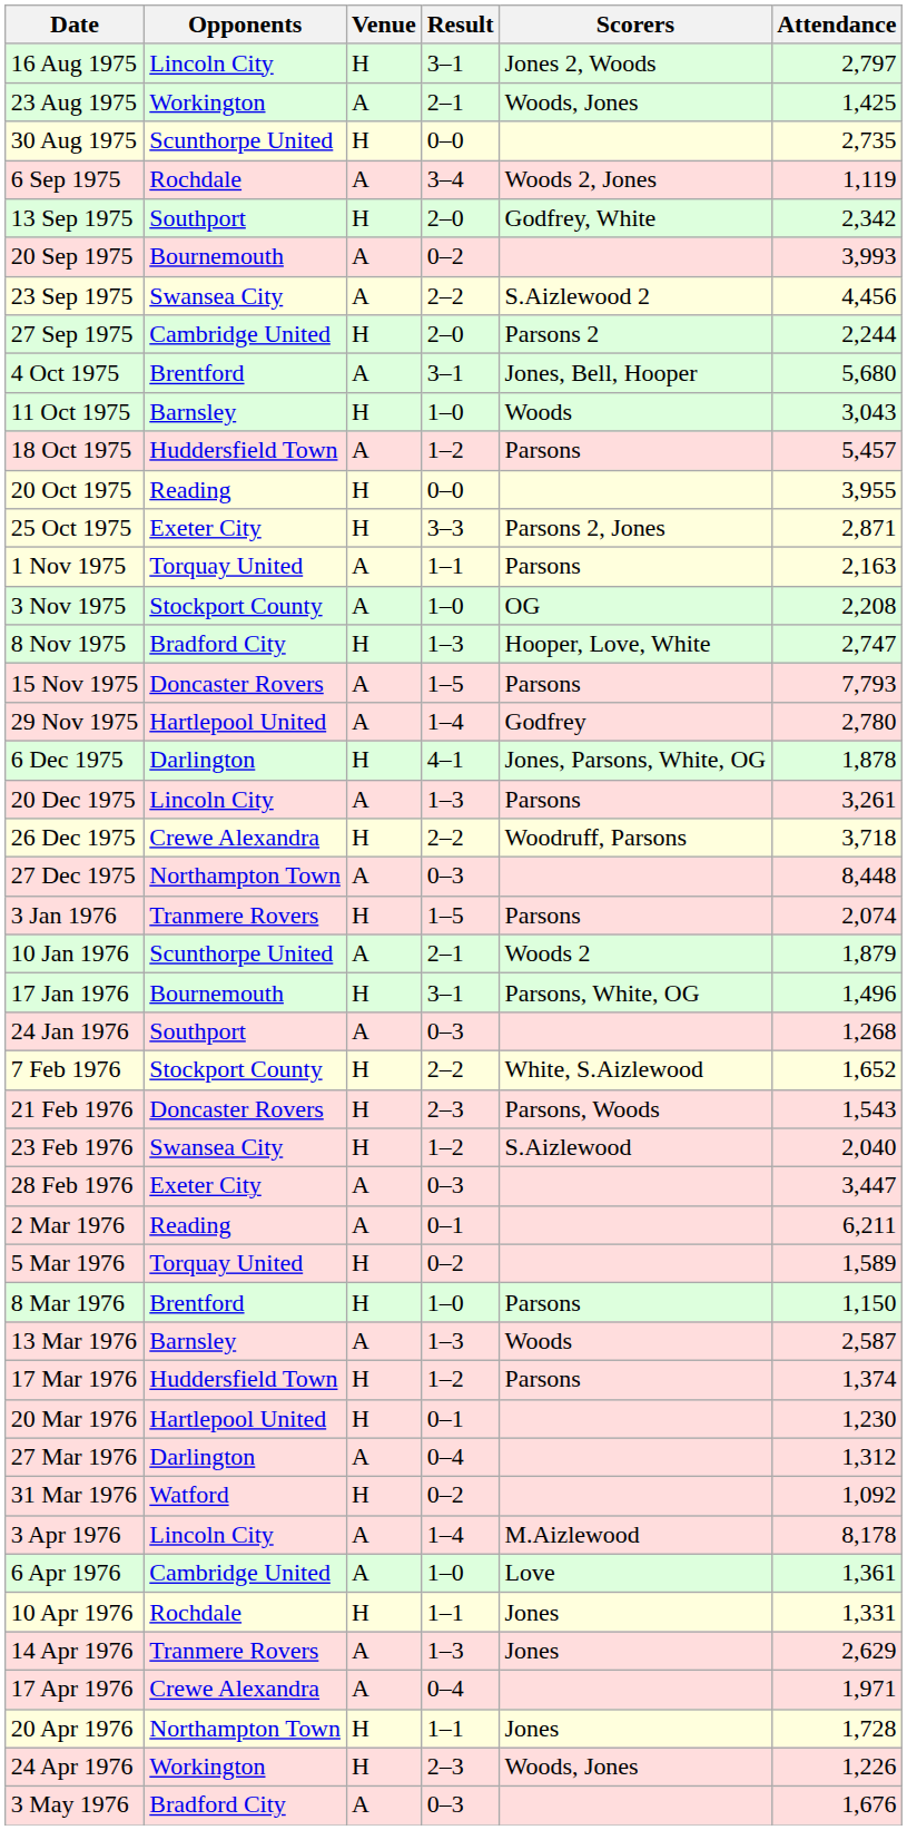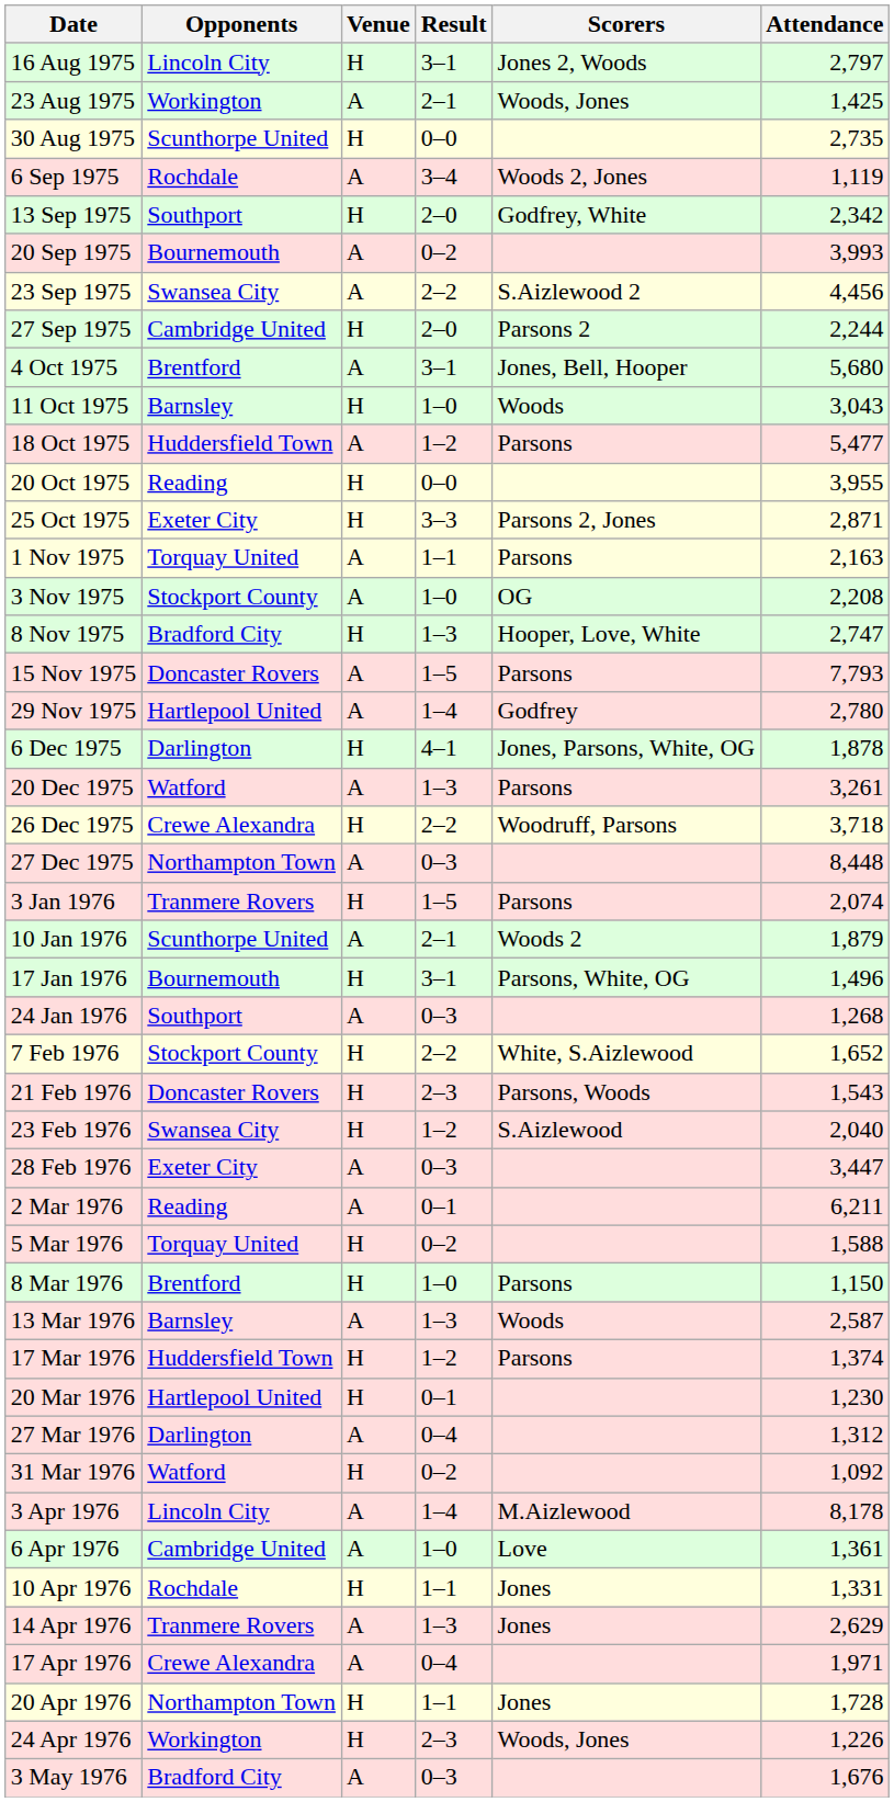18 Oct 1975 | Attendance: 5,457 -> 5,477
20 Dec 1975 | Opponents: Lincoln City -> Watford
5 Mar 1976 | Attendance: 1,589 -> 1,588
